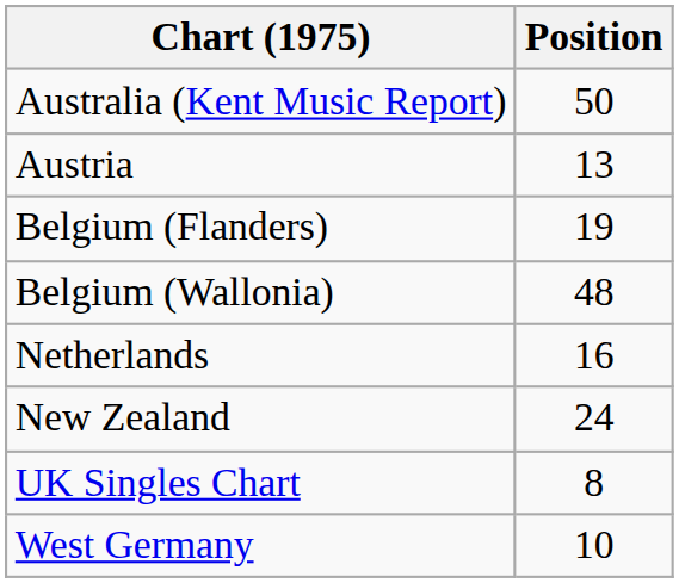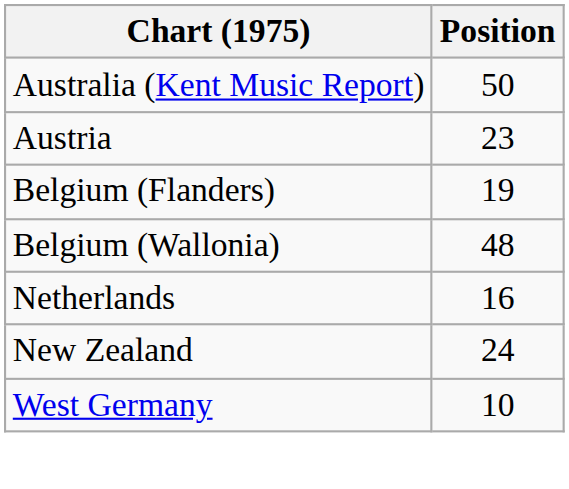Austria | Position: 13 -> 23
- row: UK Singles Chart | 8
